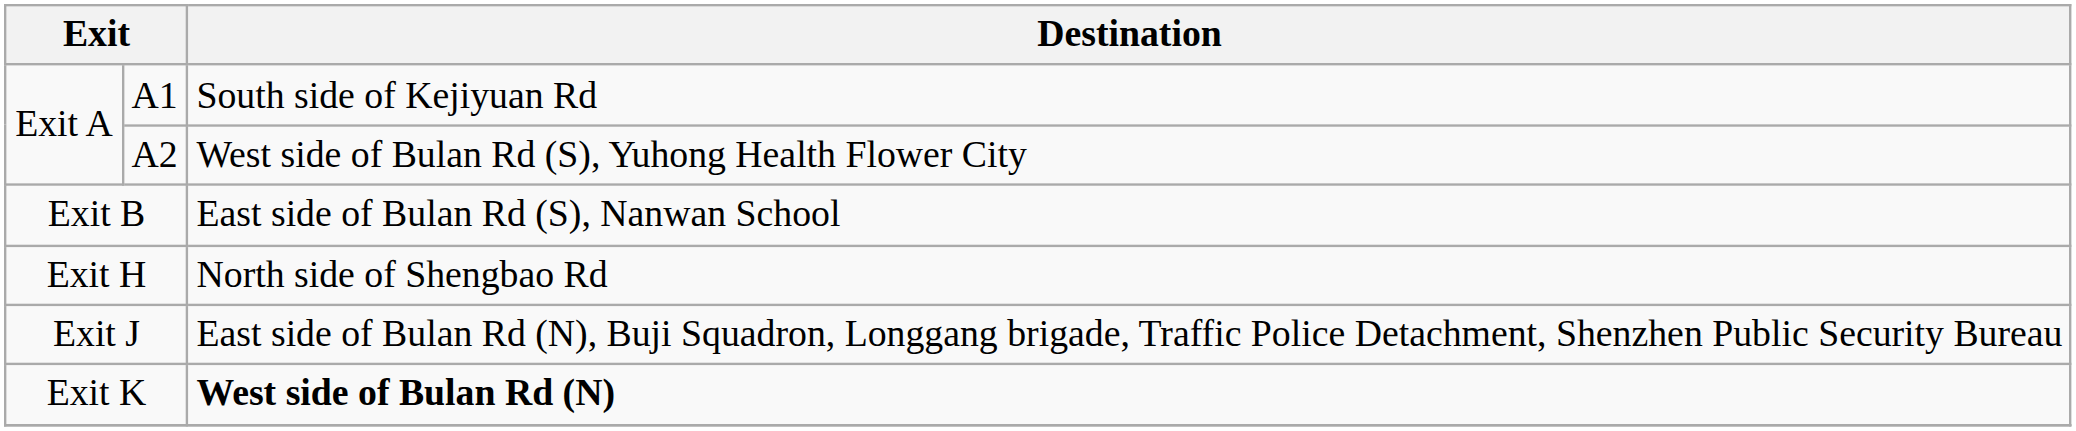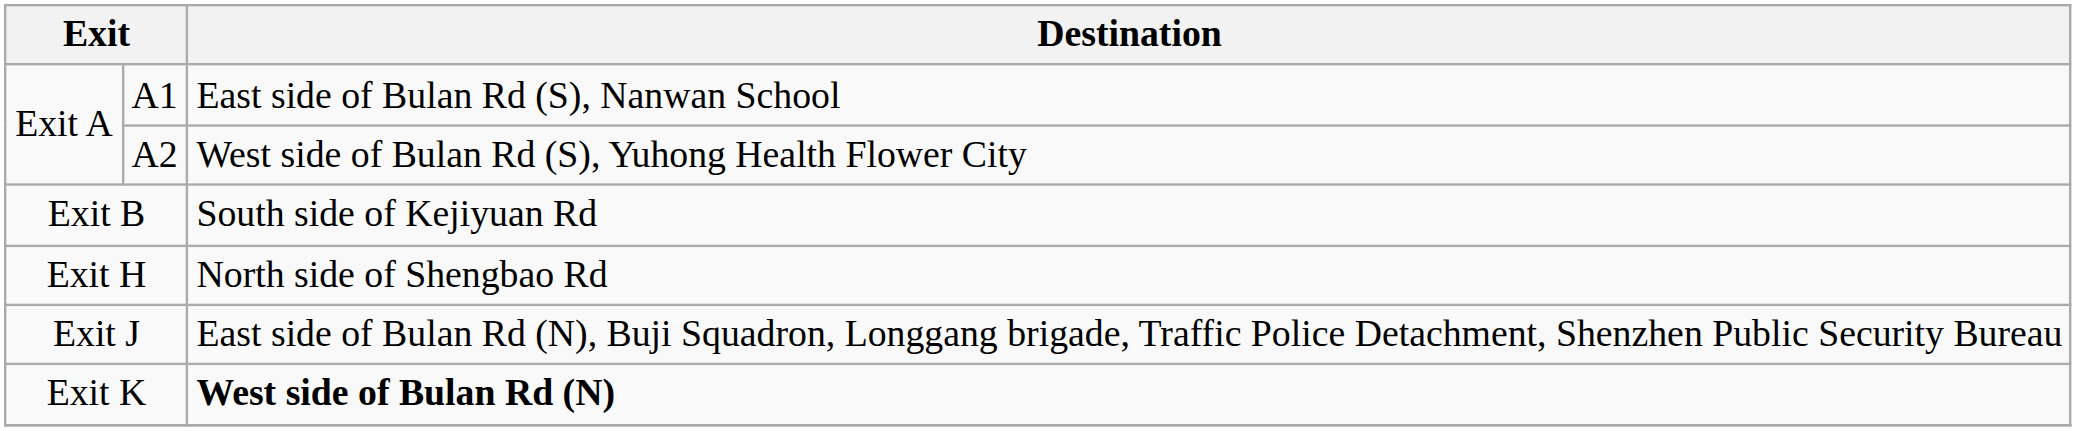A1 | Destination: South side of Kejiyuan Rd -> East side of Bulan Rd (S), Nanwan School
Exit B | Destination: East side of Bulan Rd (S), Nanwan School -> South side of Kejiyuan Rd
